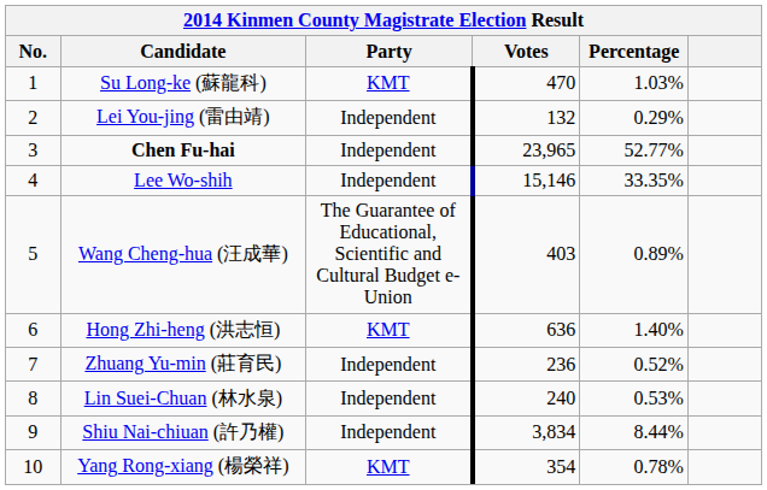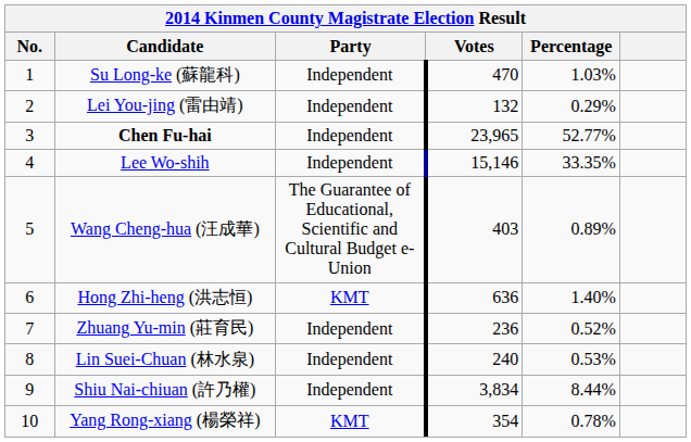Su Long-ke (蘇龍科) | Party: KMT -> Independent
